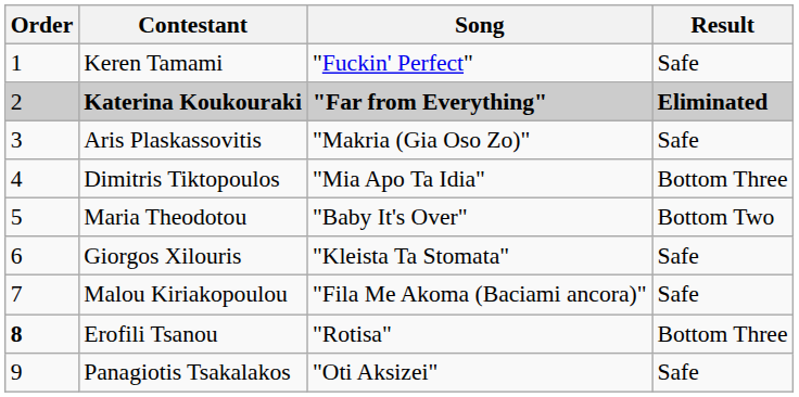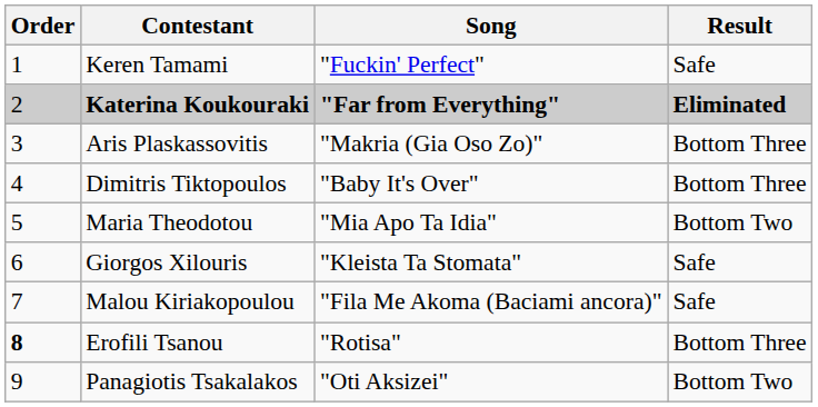Aris Plaskassovitis | Result: Safe -> Bottom Three
Dimitris Tiktopoulos | Song: "Mia Apo Ta Idia" -> "Baby It's Over"
Maria Theodotou | Song: "Baby It's Over" -> "Mia Apo Ta Idia"
Panagiotis Tsakalakos | Result: Safe -> Bottom Two
